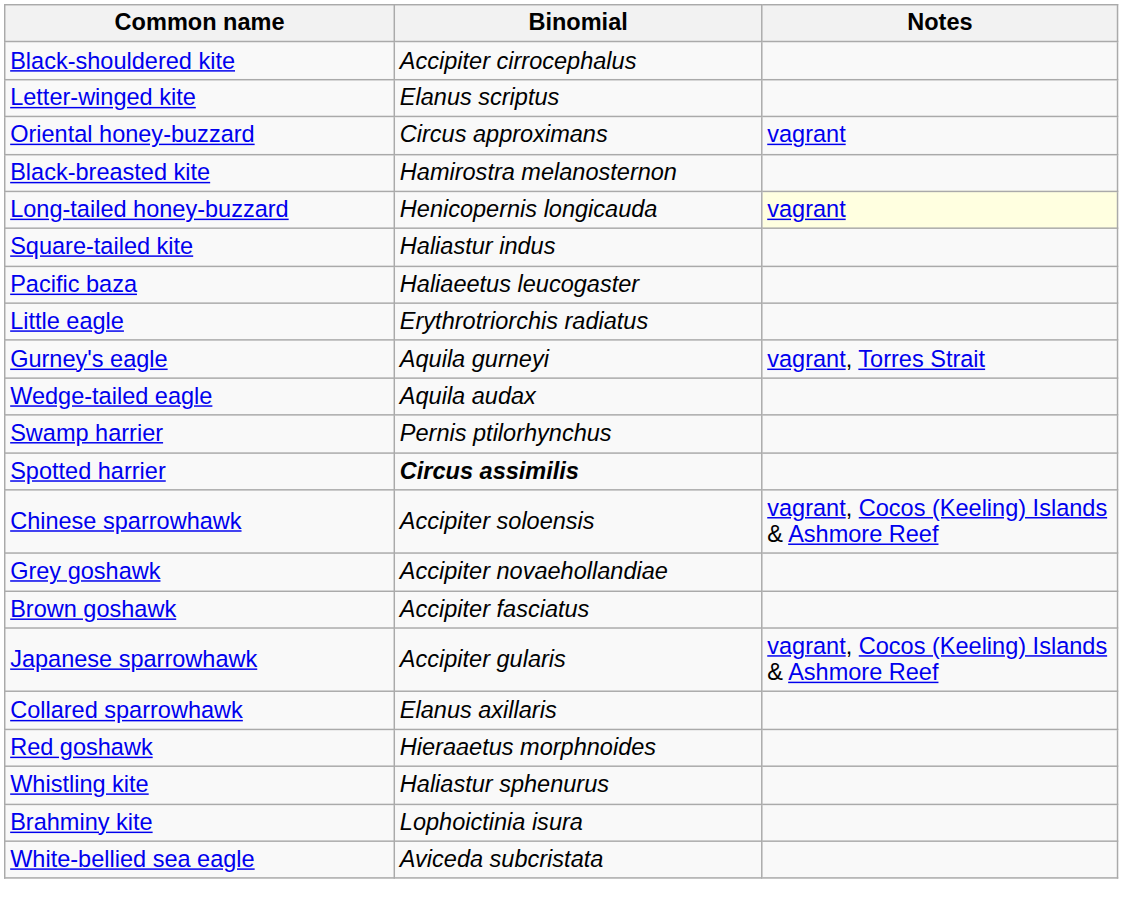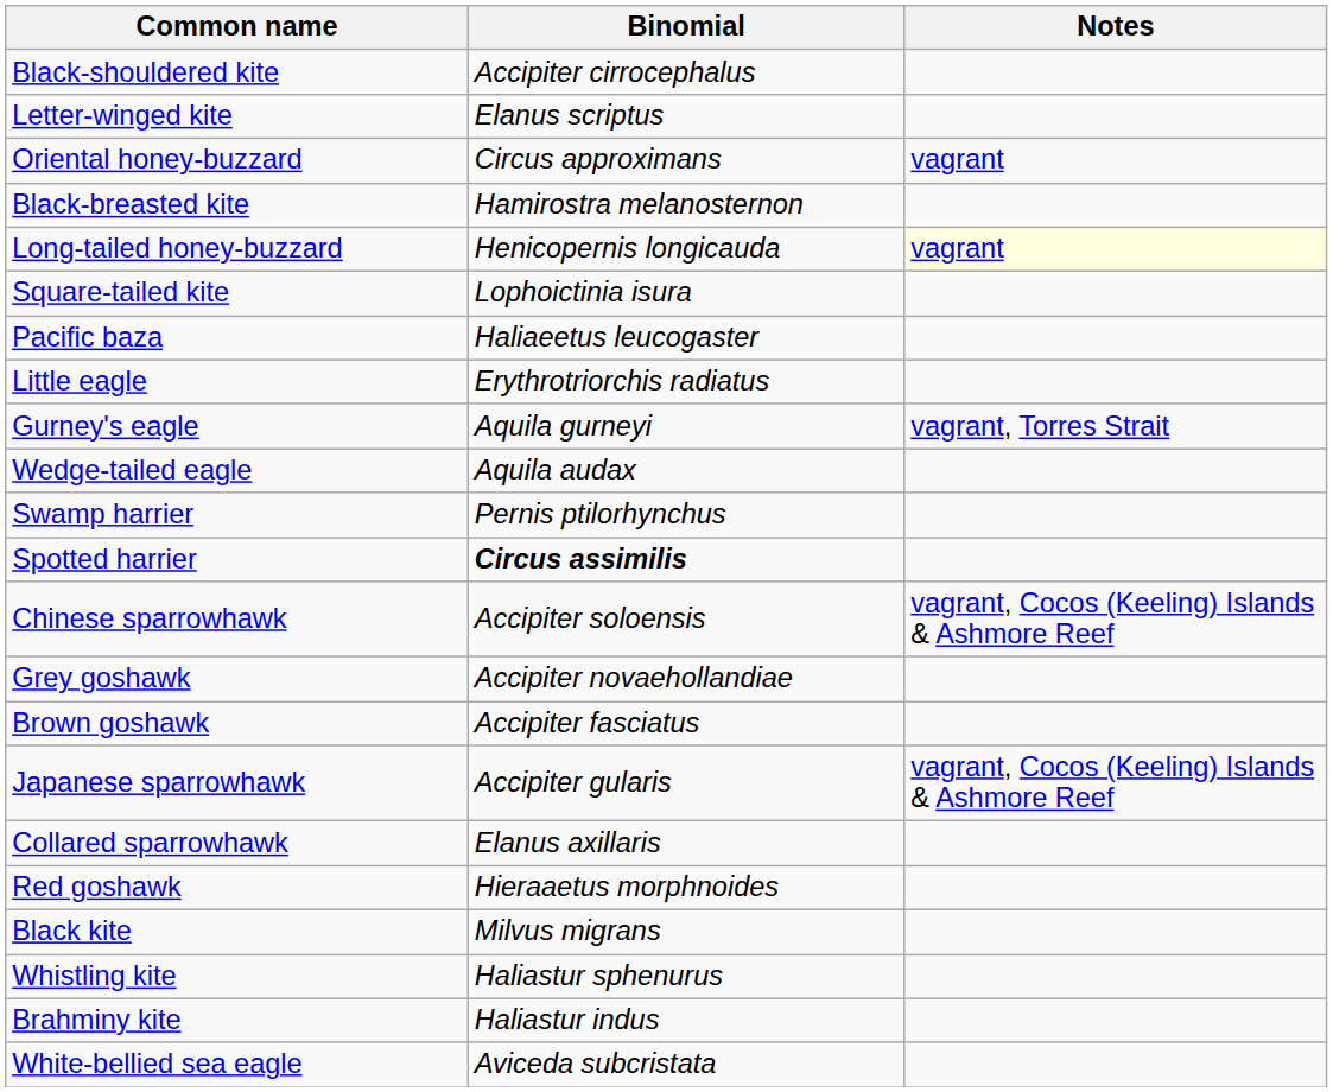Square-tailed kite | Binomial: Haliastur indus -> Lophoictinia isura
+ row: Black kite | Milvus migrans
Brahminy kite | Binomial: Lophoictinia isura -> Haliastur indus
